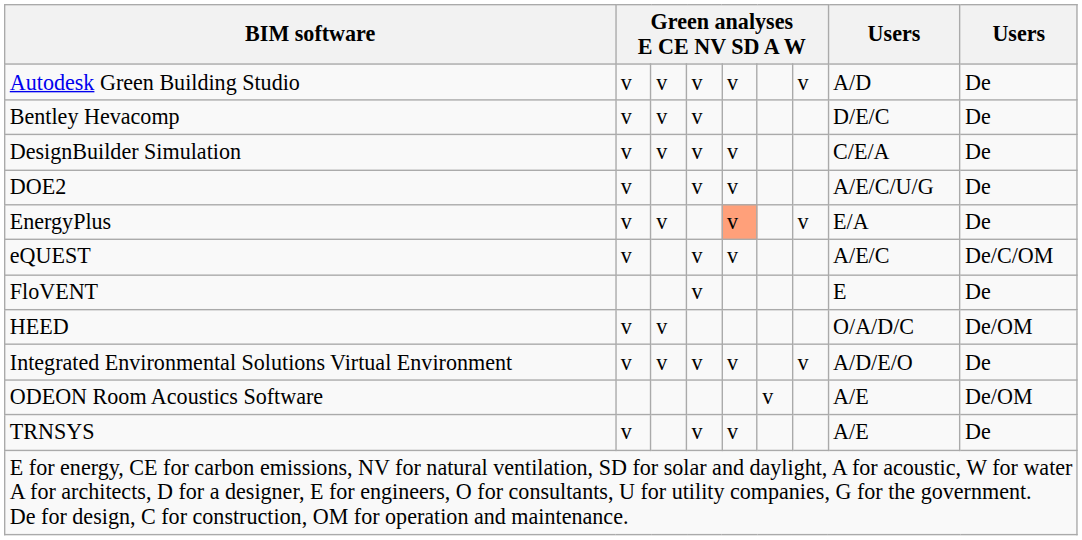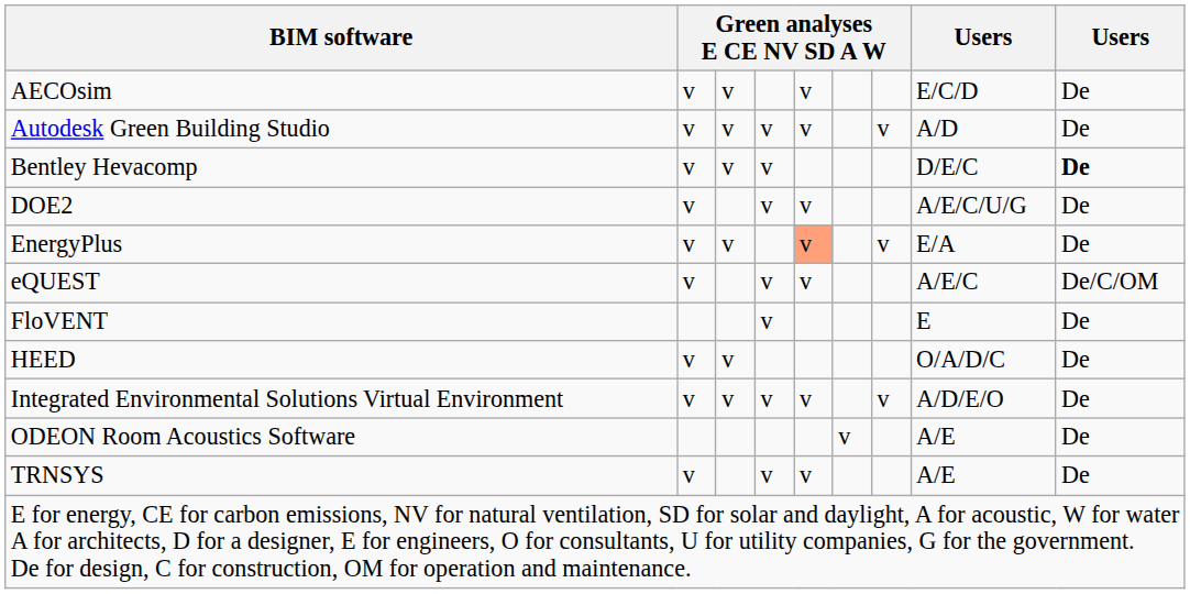+ row: AECOsim | v | v | v | E/C/D | De
Bentley Hevacomp | column 9: normal -> bold
- row: DesignBuilder Simulation | v | v | v | v | C/E/A | De
HEED | column 9: De/OM -> De
ODEON Room Acoustics Software | column 9: De/OM -> De
